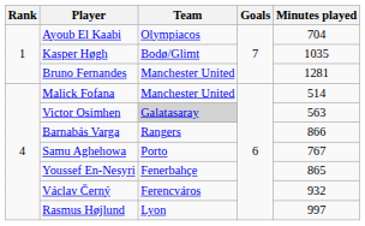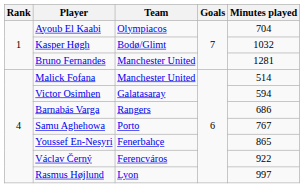Kasper Høgh | Minutes played: 1035 -> 1032
Victor Osimhen | Team: lightgrey background -> no background
Victor Osimhen | Minutes played: 563 -> 594
Barnabás Varga | Minutes played: 866 -> 686
Václav Černý | Minutes played: 932 -> 922
